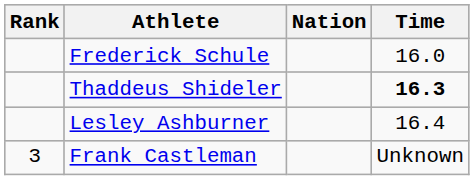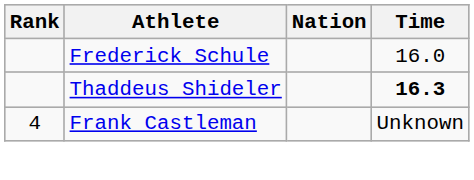- row: Lesley Ashburner | 16.4
Frank Castleman | Rank: 3 -> 4
